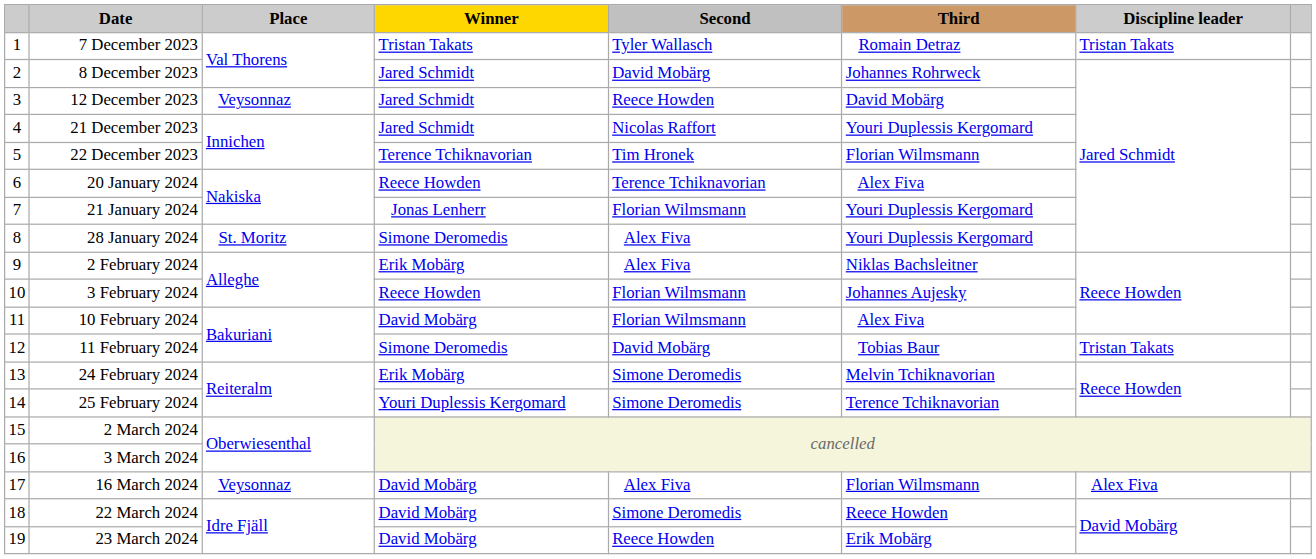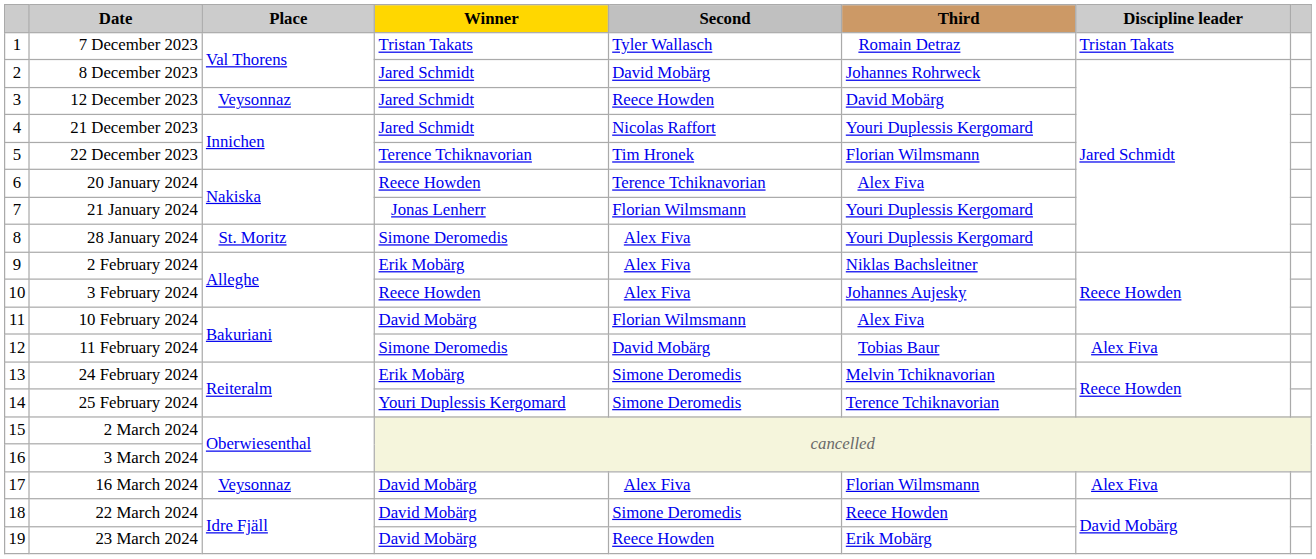3 February 2024 | Second: Florian Wilmsmann -> Alex Fiva
11 February 2024 | Discipline leader: Tristan Takats -> Alex Fiva
